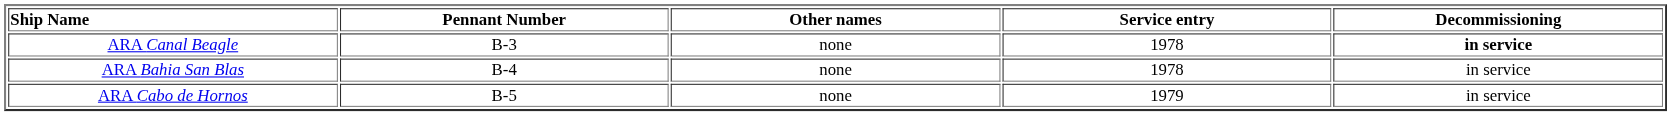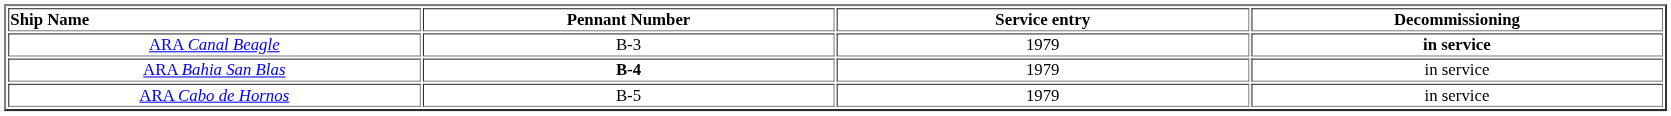- column: Other names | none | none | none
ARA Canal Beagle | Service entry: 1978 -> 1979
ARA Bahia San Blas | Pennant Number: normal -> bold
ARA Bahia San Blas | Service entry: 1978 -> 1979
